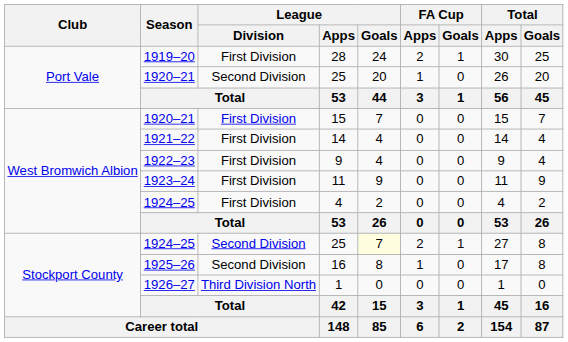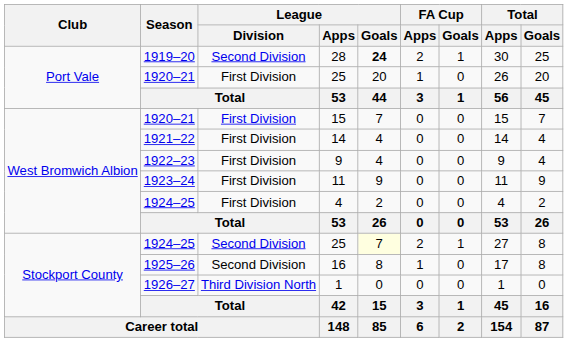28 | League / Division: First Division -> Second Division
28 | League / Goals: normal -> bold
1920–21 / 25 | League / Division: Second Division -> First Division
